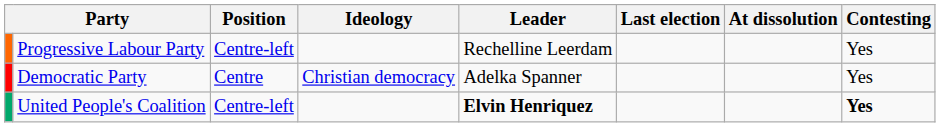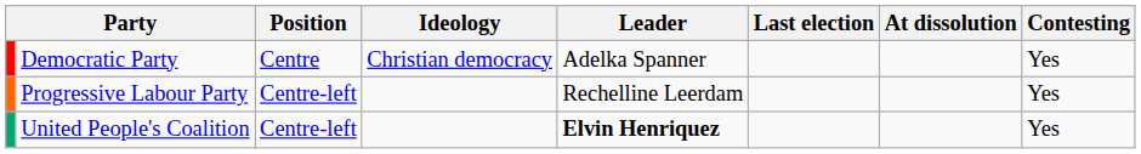rows swapped: Progressive Labour Party <-> Democratic Party
United People's Coalition | Contesting: bold -> normal
